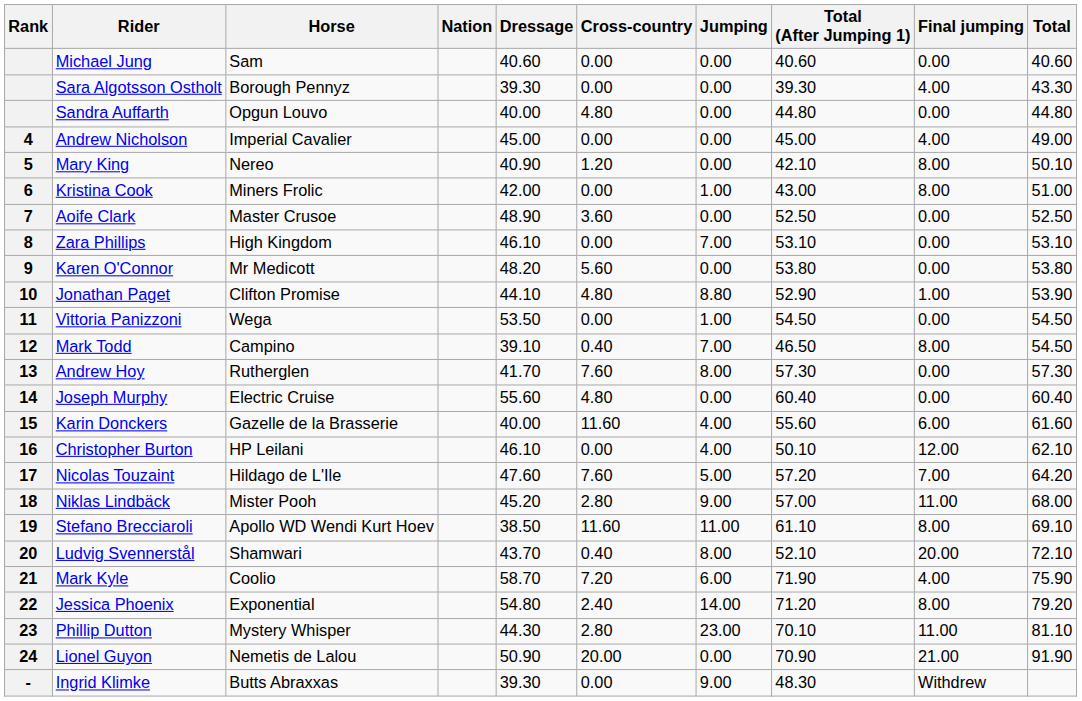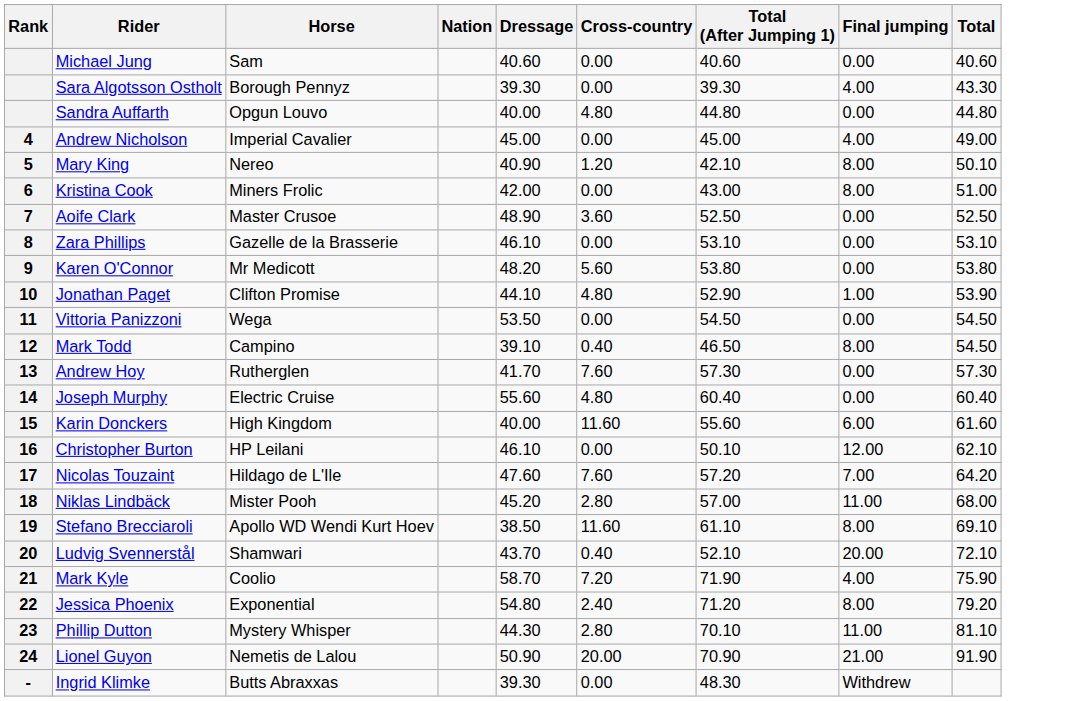- column: Jumping | 0.00 | 0.00 | 0.00 | 0.00 | 0.00 | 1.00 | 0.00 | 7.00 | 0.00 | 8.80 | 1.00 | 7.00 | 8.00 | 0.00 | 4.00 | 4.00 | 5.00 | 9.00 | 11.00 | 8.00 | 6.00 | 14.00 | 23.00 | 0.00 | 9.00
Zara Phillips | Horse: High Kingdom -> Gazelle de la Brasserie
Karin Donckers | Horse: Gazelle de la Brasserie -> High Kingdom
